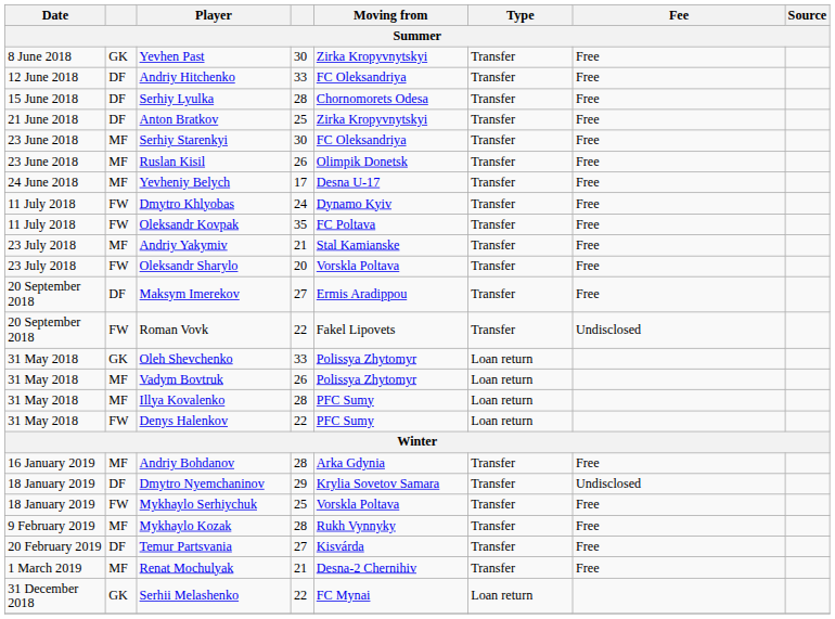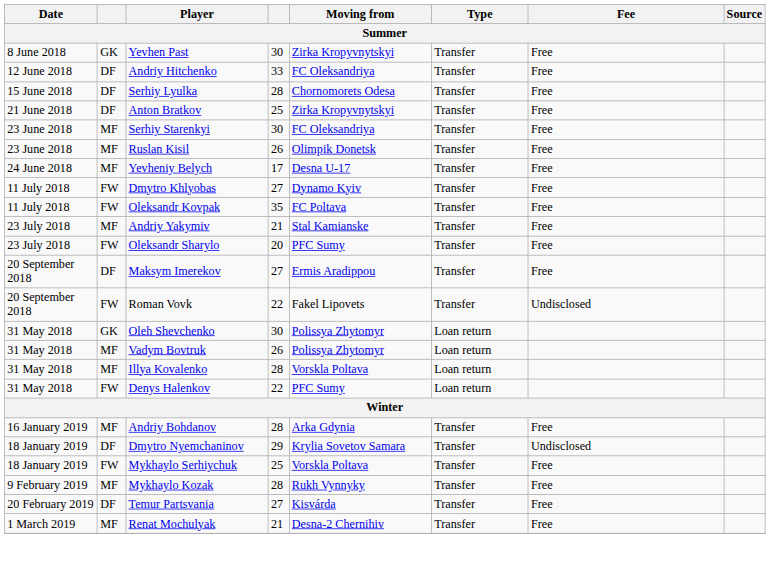Dmytro Khlyobas | column 4: 24 -> 27
Oleksandr Sharylo | Moving from: Vorskla Poltava -> PFC Sumy
Oleh Shevchenko | column 4: 33 -> 30
Illya Kovalenko | Moving from: PFC Sumy -> Vorskla Poltava
- row: 31 December 2018 | GK | Serhii Melashenko | 22 | FC Mynai | Loan return
